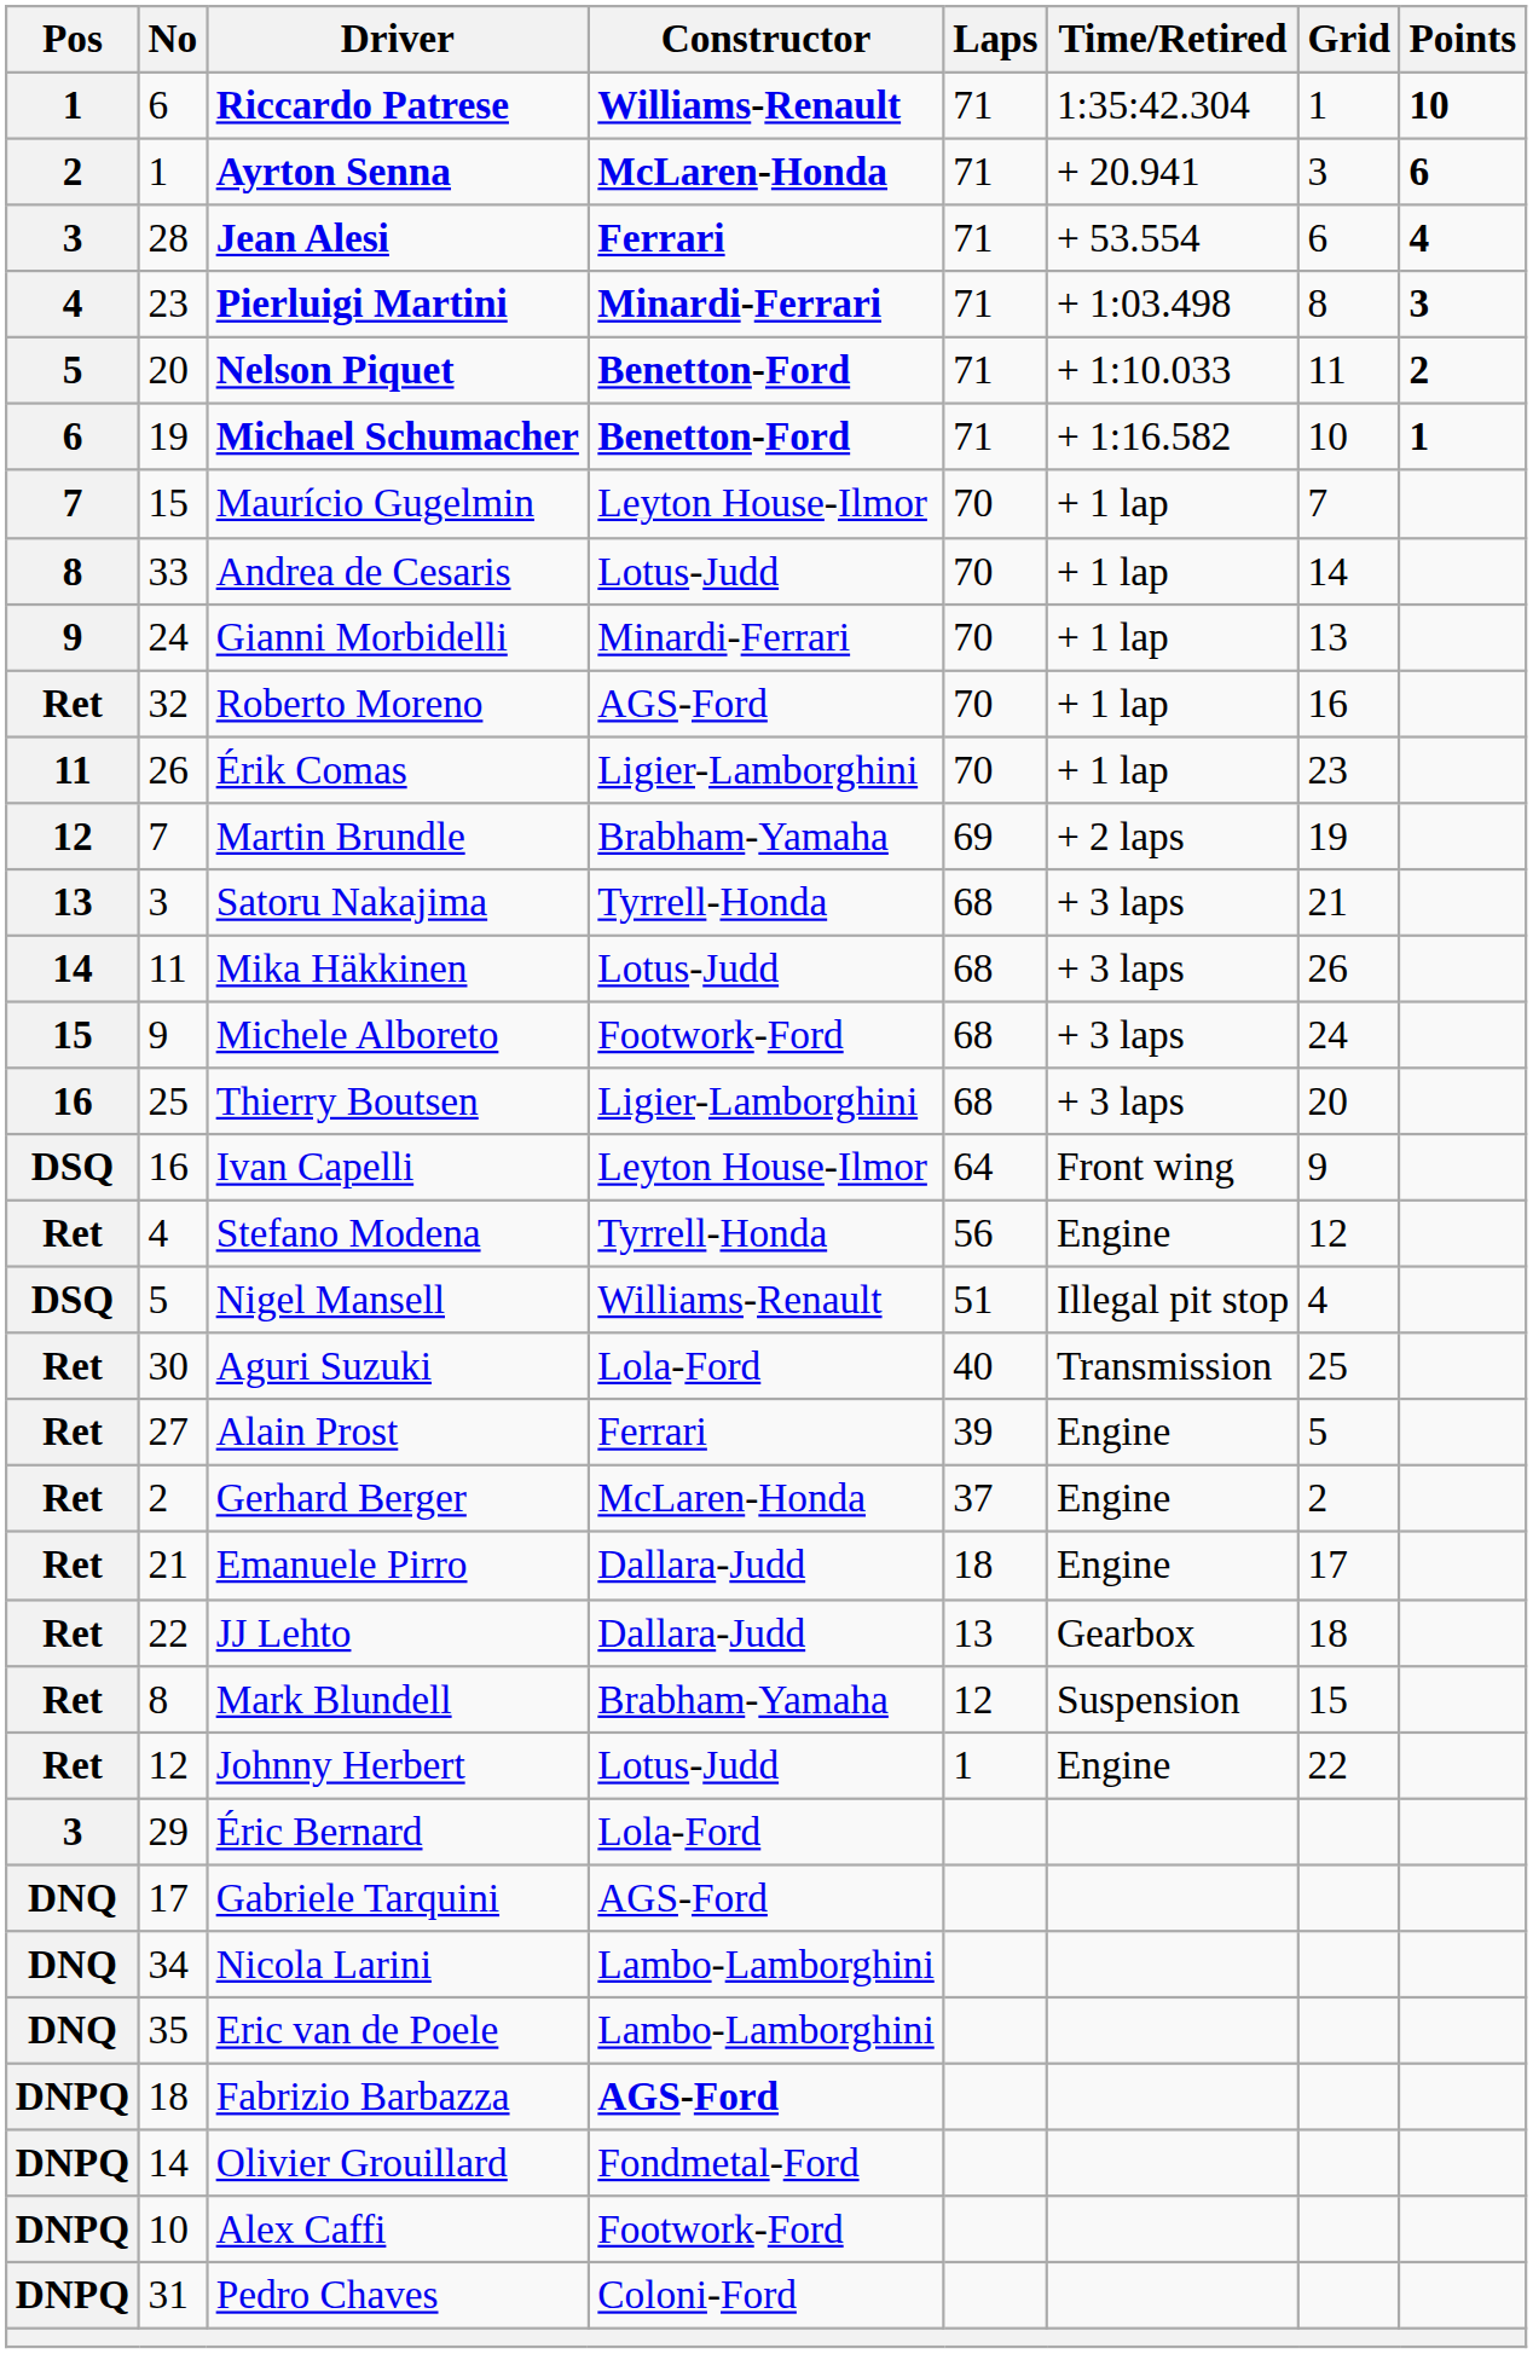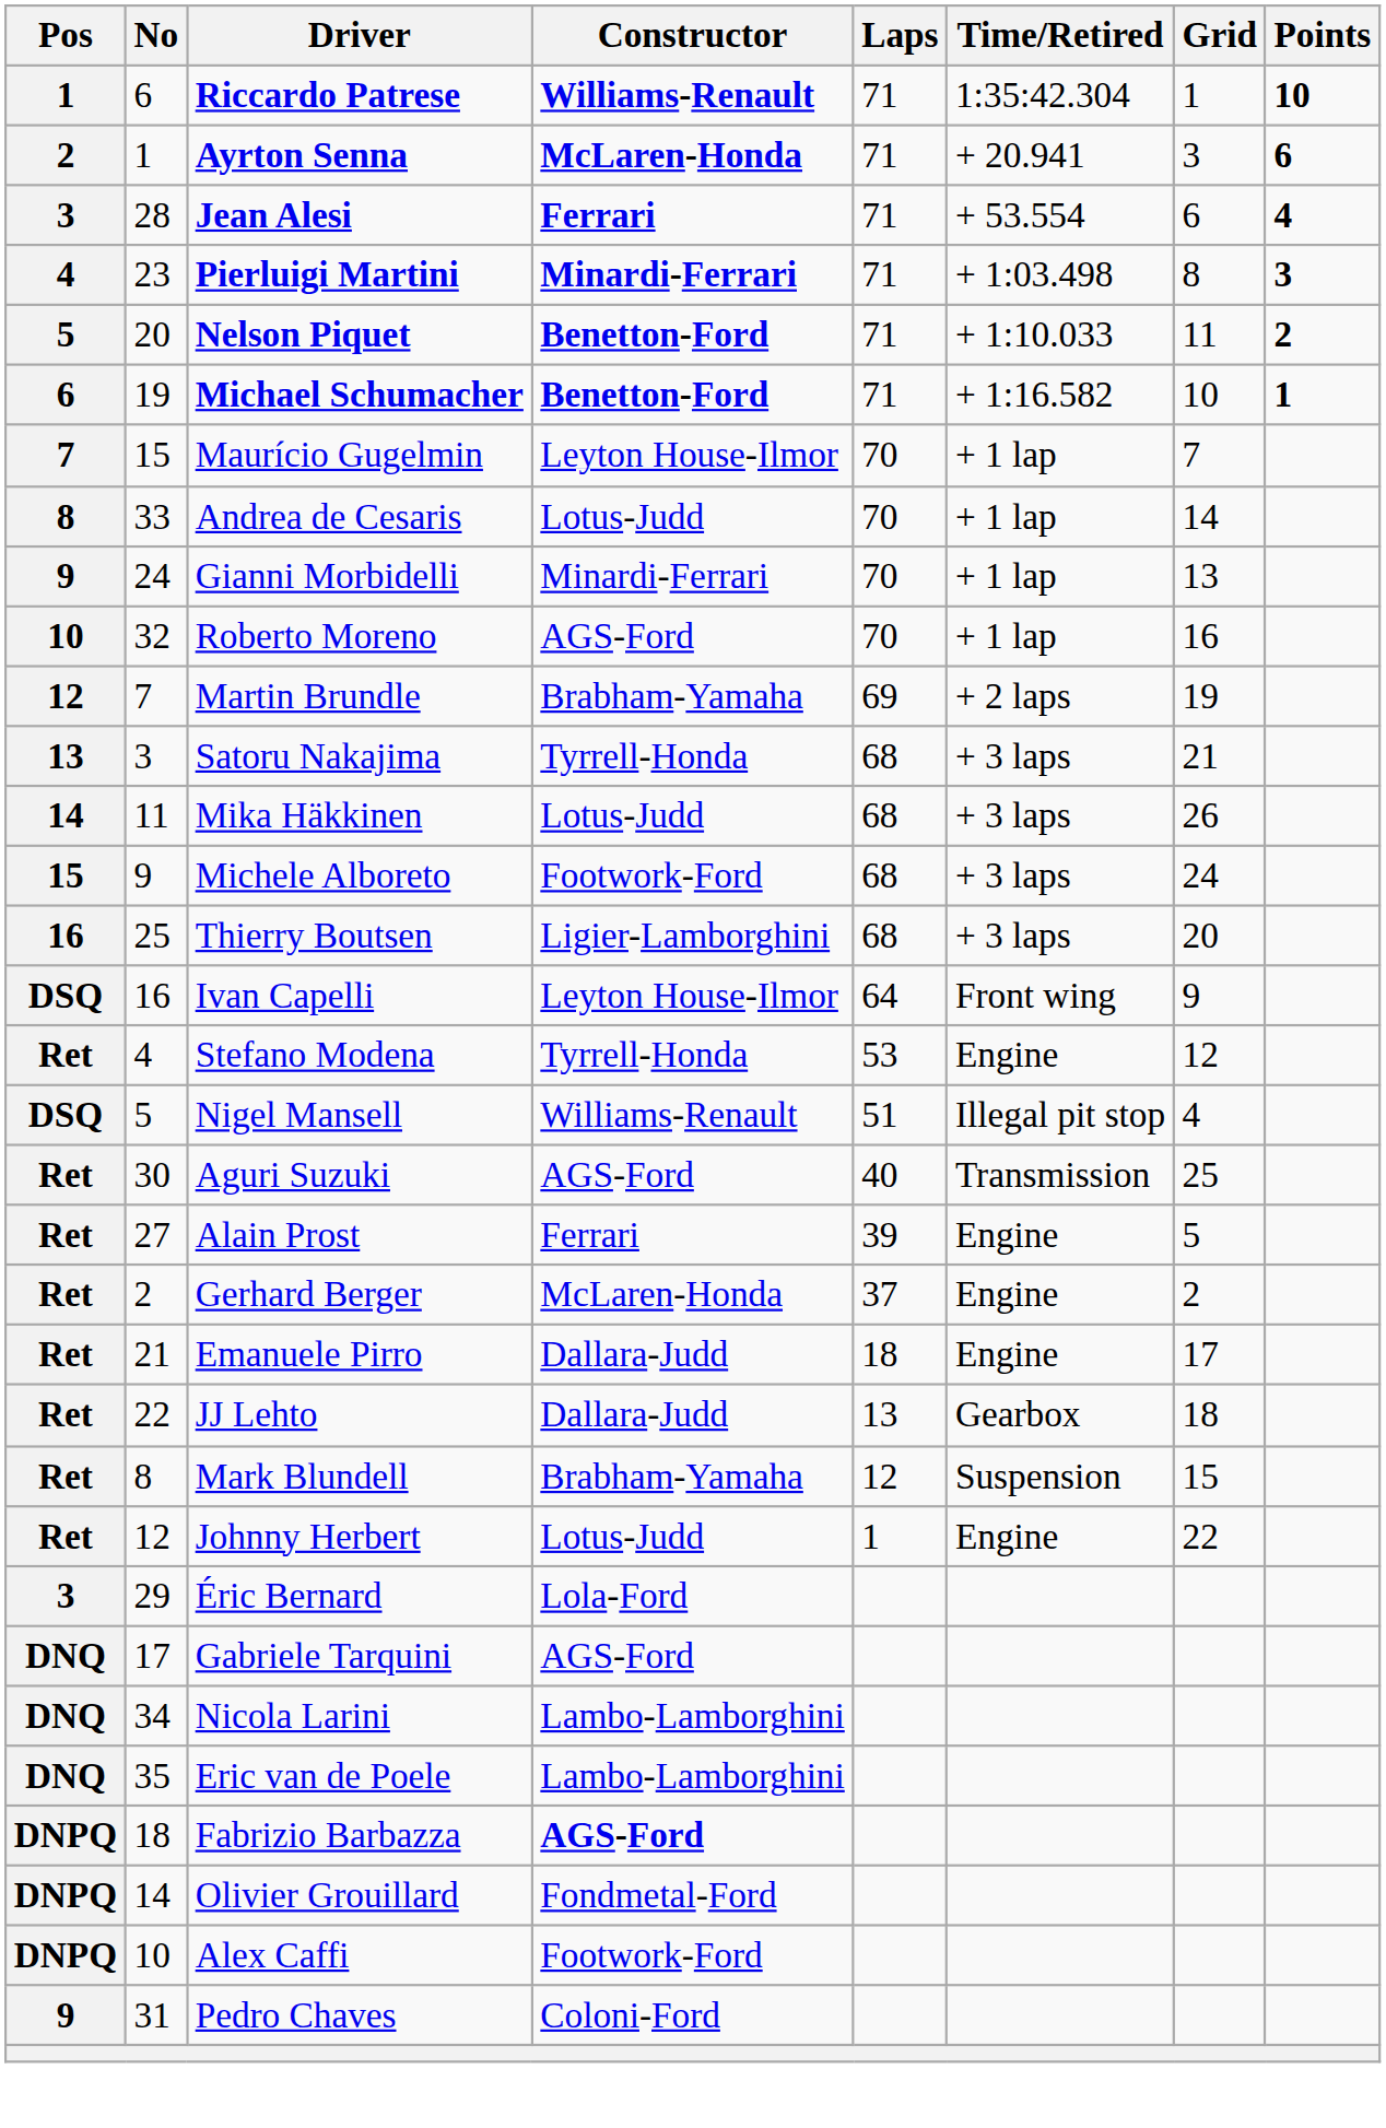Roberto Moreno | Pos: Ret -> 10
- row: 11 | 26 | Érik Comas | Ligier-Lamborghini | 70 | + 1 lap | 23
Stefano Modena | Laps: 56 -> 53
Aguri Suzuki | Constructor: Lola-Ford -> AGS-Ford
Pedro Chaves | Pos: DNPQ -> 9
